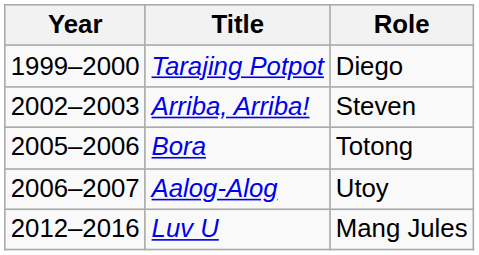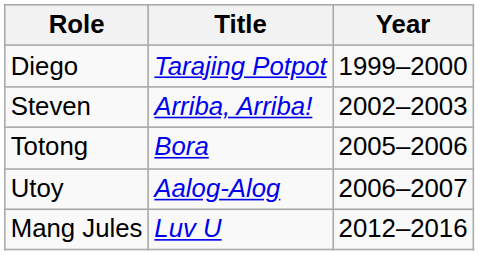columns swapped: Year <-> Role
